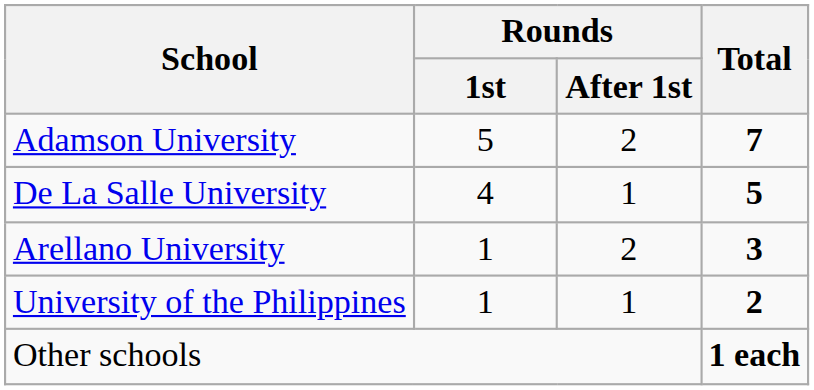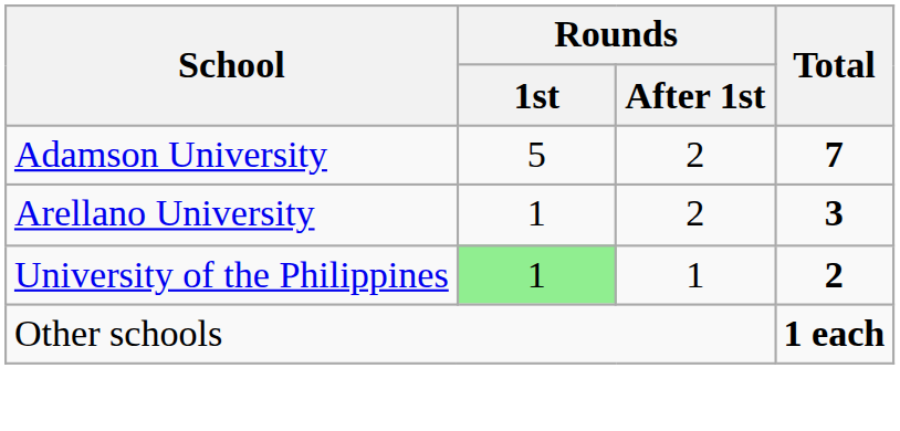- row: De La Salle University | 4 | 1 | 5
University of the Philippines | Rounds / 1st: no background -> lightgreen background
